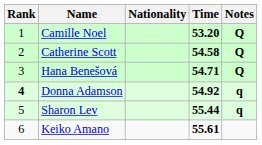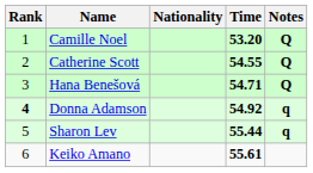Catherine Scott | Time: 54.58 -> 54.55
